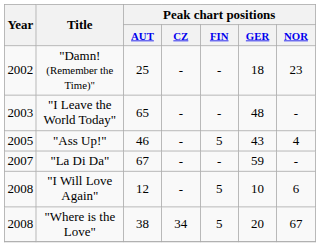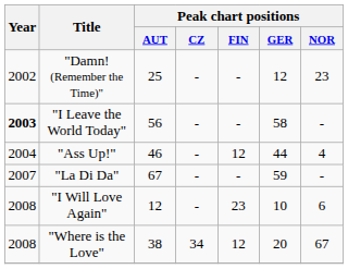"Damn! (Remember the Time)" | Peak chart positions / GER: 18 -> 12
"I Leave the World Today" | Year: normal -> bold
"I Leave the World Today" | Peak chart positions / AUT: 65 -> 56
"I Leave the World Today" | Peak chart positions / GER: 48 -> 58
"Ass Up!" | Year: 2005 -> 2004
"Ass Up!" | Peak chart positions / FIN: 5 -> 12
"Ass Up!" | Peak chart positions / GER: 43 -> 44
"I Will Love Again" | Peak chart positions / FIN: 5 -> 23
"Where is the Love" | Peak chart positions / FIN: 5 -> 12
